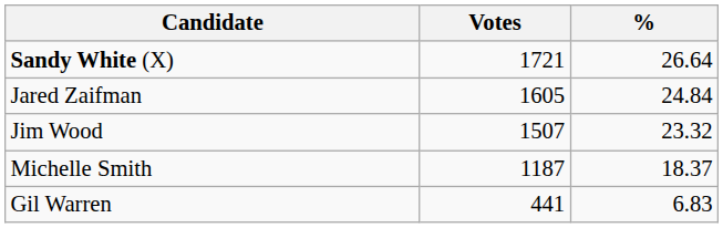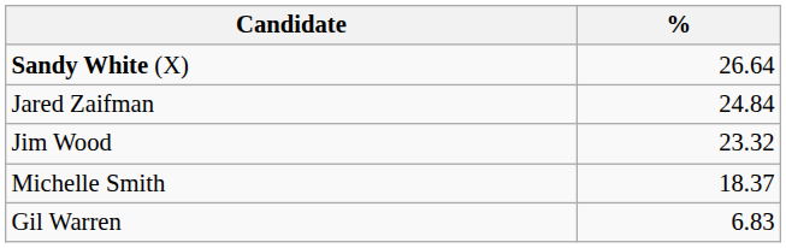- column: Votes | 1721 | 1605 | 1507 | 1187 | 441
